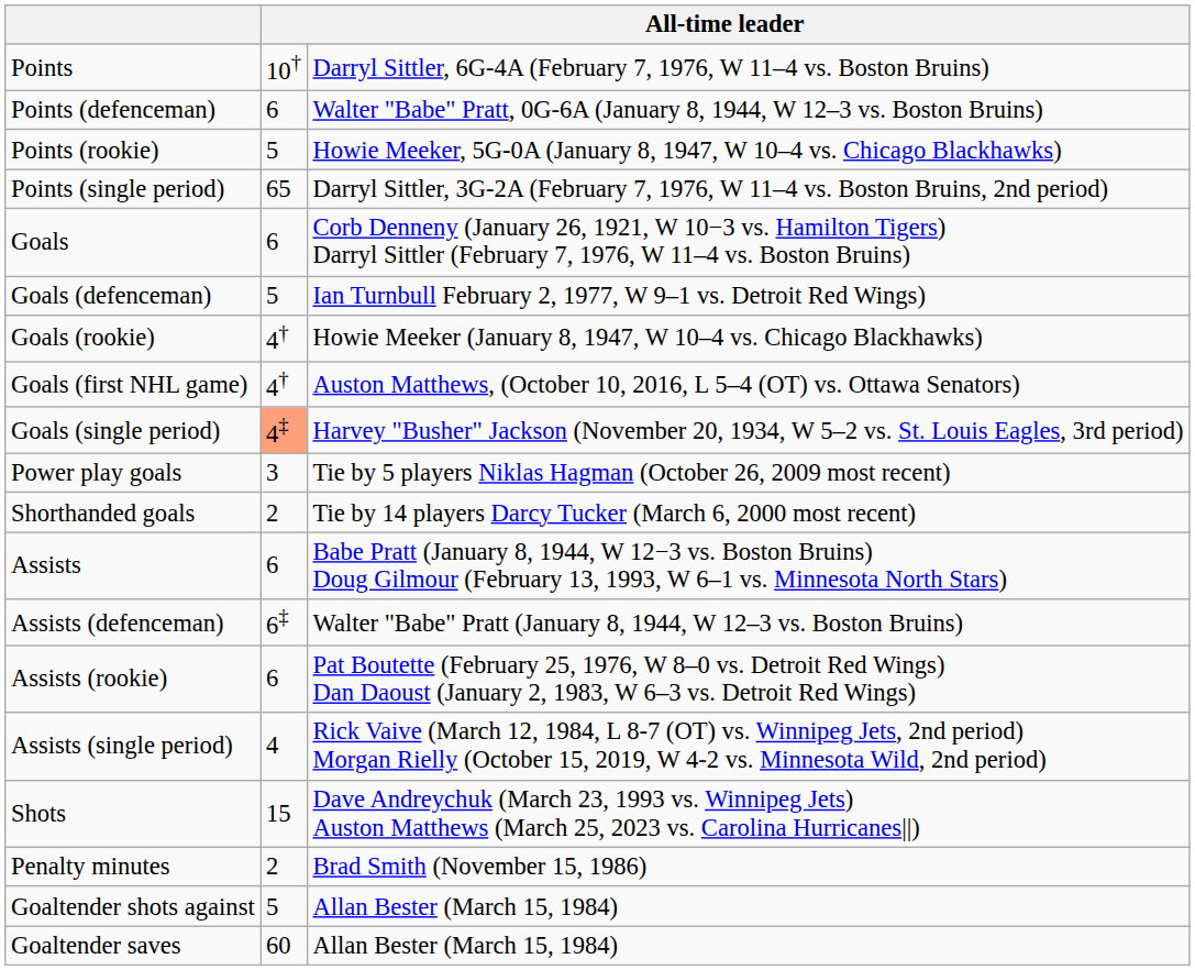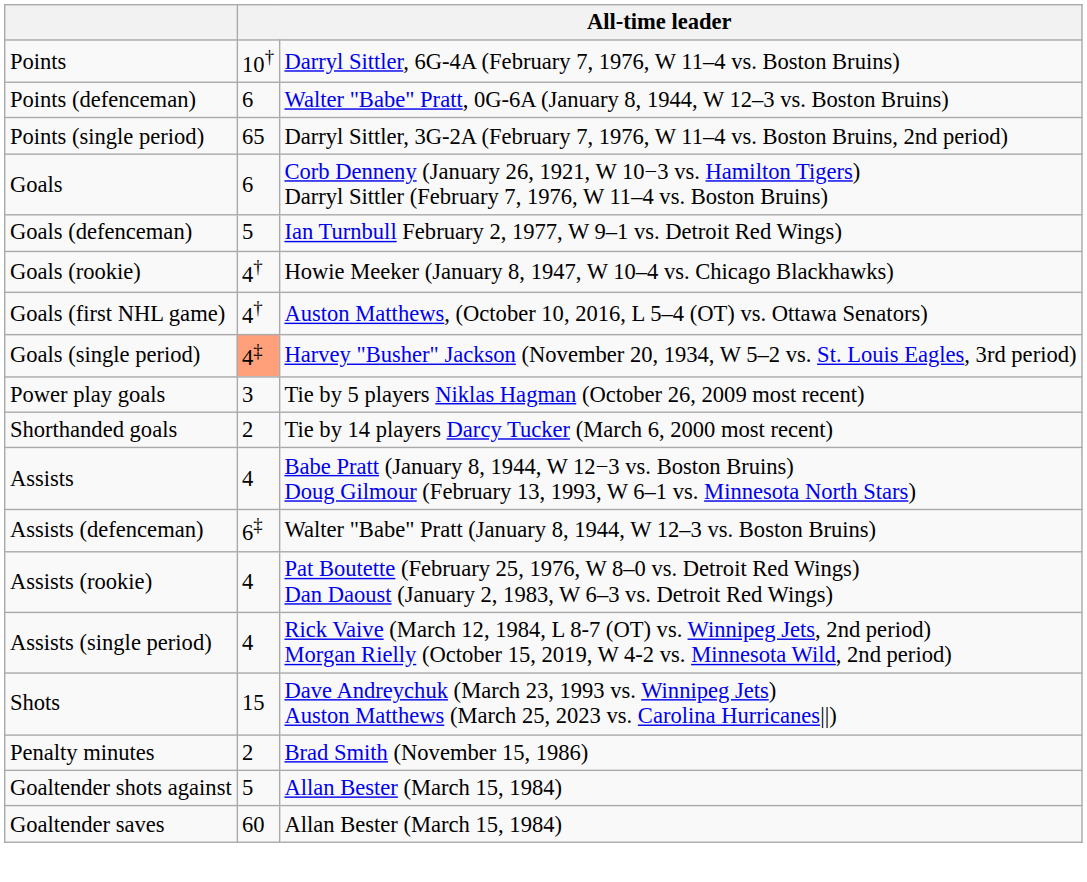- row: Points (rookie) | 5 | Howie Meeker, 5G-0A (January 8, 1947, W 10–4 vs. Chicago Blackhawks)
Assists | column 2: 6 -> 4
Assists (rookie) | column 2: 6 -> 4
